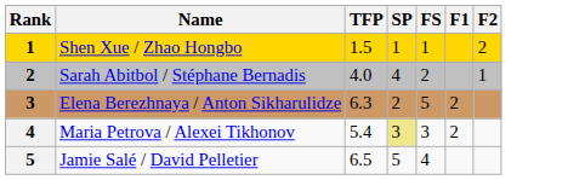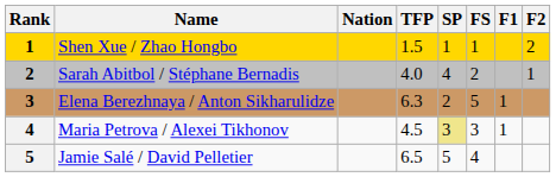+ column: Nation
Elena Berezhnaya / Anton Sikharulidze | F1: 2 -> 1
Maria Petrova / Alexei Tikhonov | TFP: 5.4 -> 4.5
Maria Petrova / Alexei Tikhonov | F1: 2 -> 1
